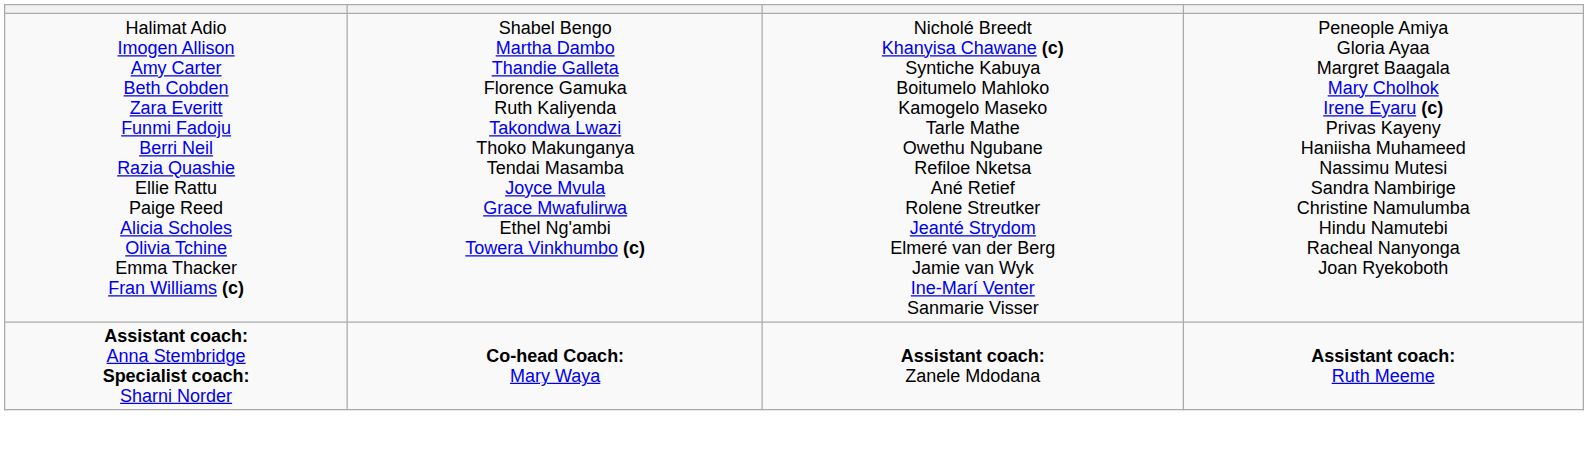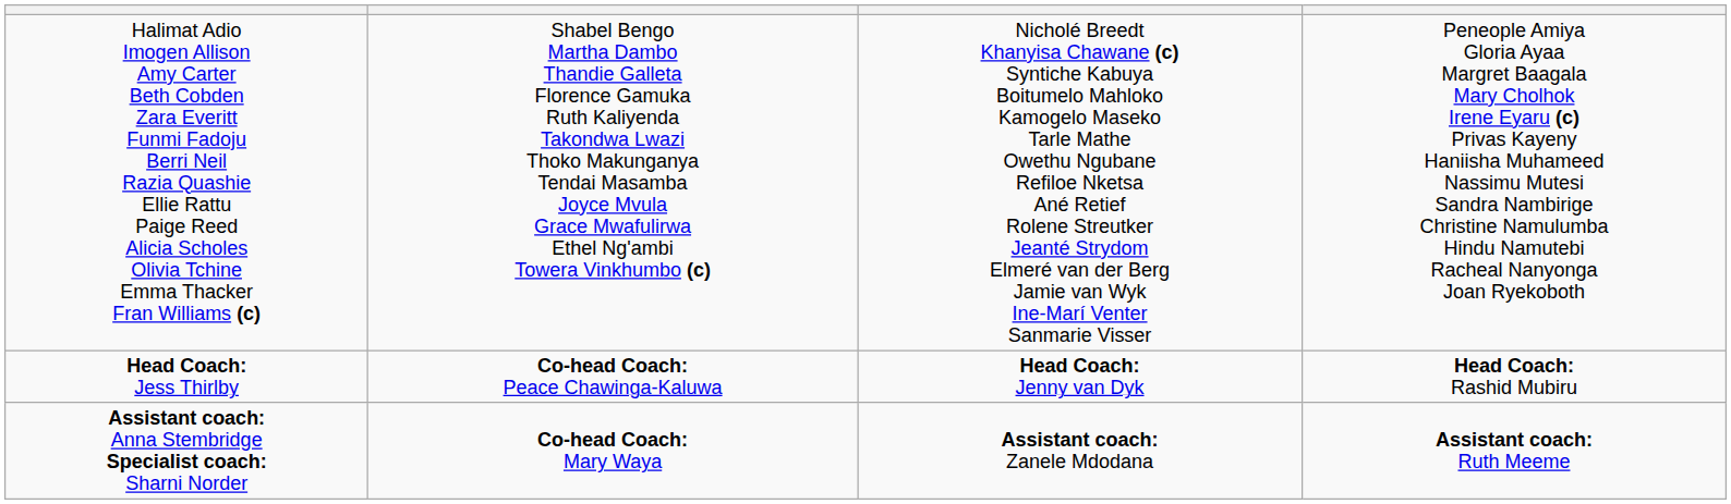+ row: Head Coach: Jess Thirlby | Co-head Coach: Peace Chawinga-Kaluwa | Head Coach: Jenny van Dyk | Head Coach: Rashid Mubiru
